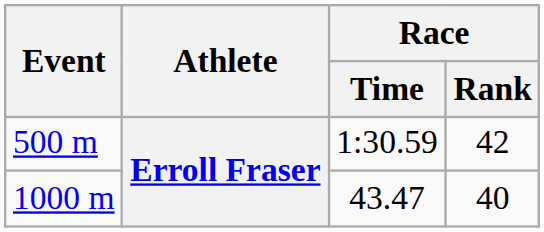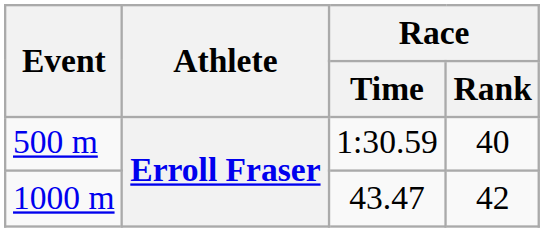500 m | Race / Rank: 42 -> 40
1000 m | Race / Rank: 40 -> 42
